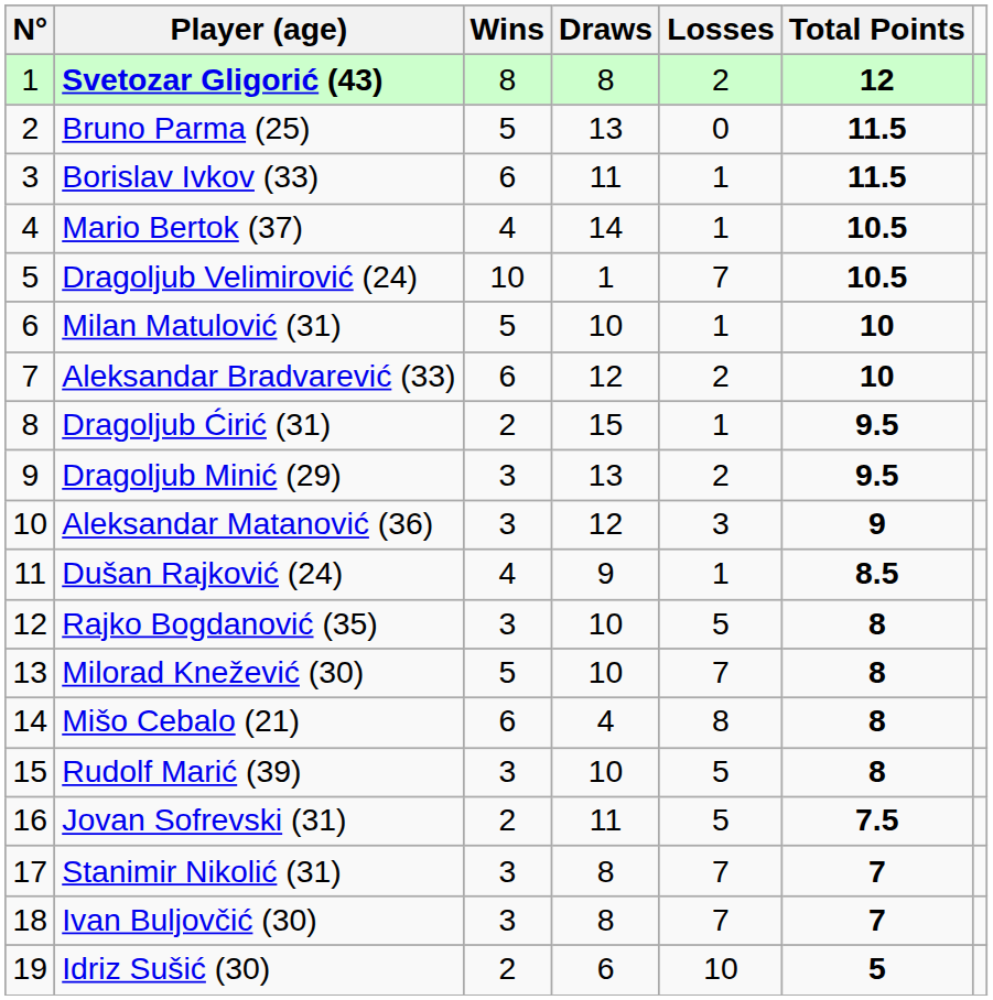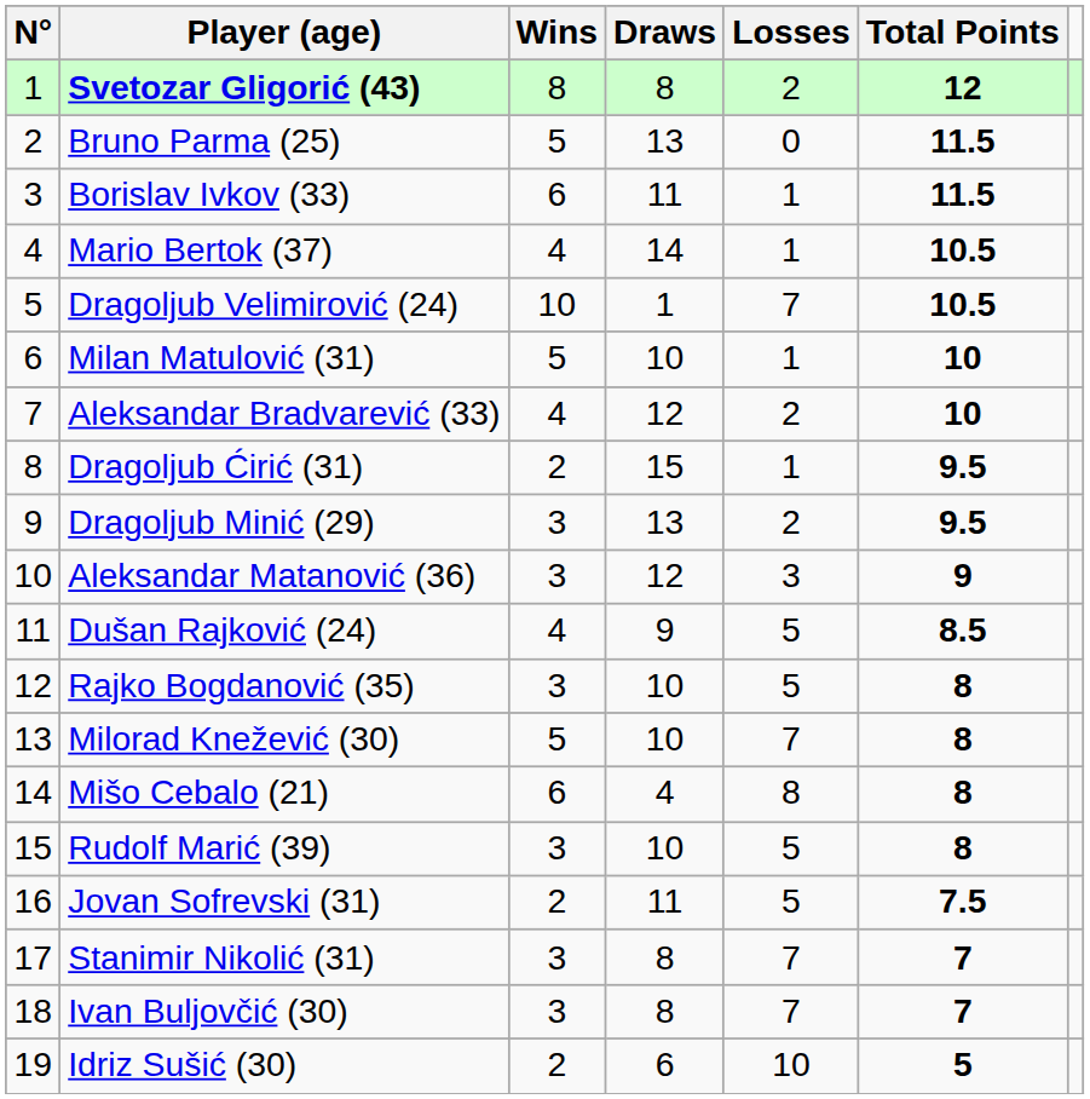Aleksandar Bradvarević (33) | Wins: 6 -> 4
Dušan Rajković (24) | Losses: 1 -> 5
